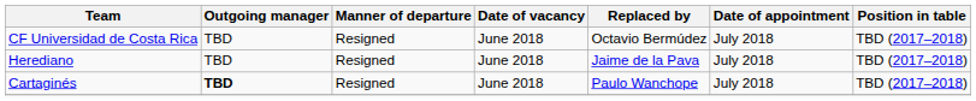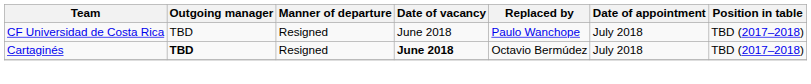CF Universidad de Costa Rica | Replaced by: Octavio Bermúdez -> Paulo Wanchope
- row: Herediano | TBD | Resigned | June 2018 | Jaime de la Pava | July 2018 | TBD (2017–2018)
Cartaginés | Date of vacancy: normal -> bold
Cartaginés | Replaced by: Paulo Wanchope -> Octavio Bermúdez
